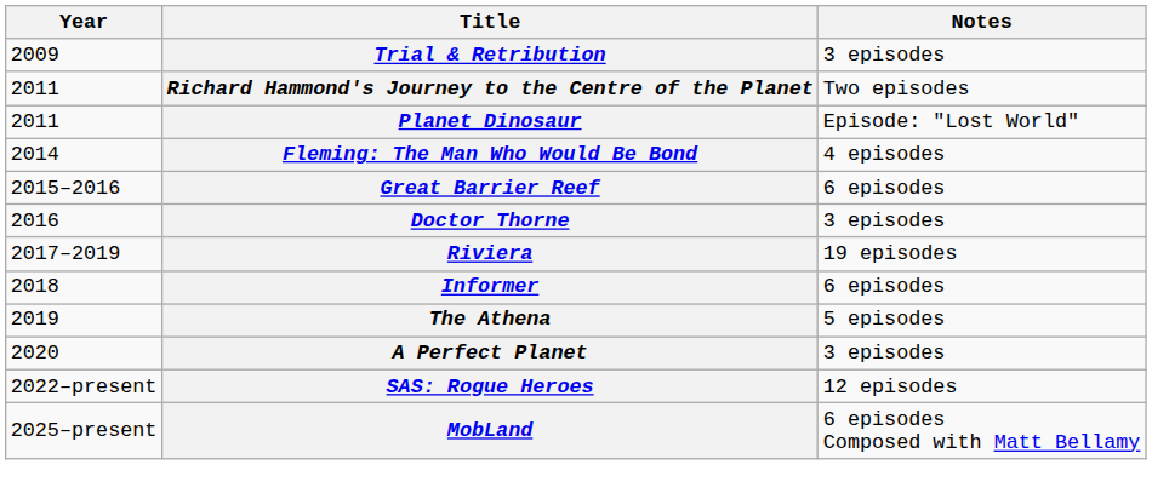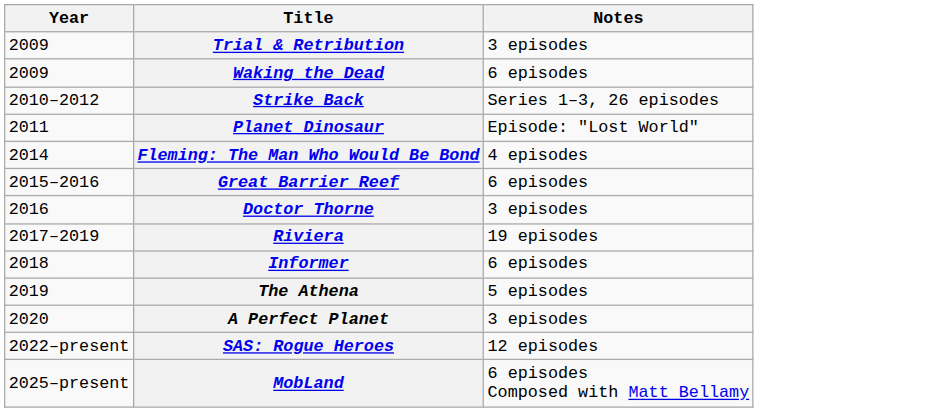+ row: 2009 | Waking the Dead | 6 episodes
+ row: 2010–2012 | Strike Back | Series 1–3, 26 episodes
- row: 2011 | Richard Hammond's Journey to the Centre of the Planet | Two episodes
